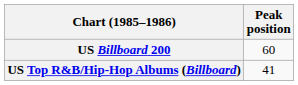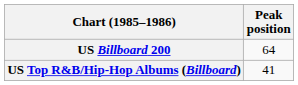US Billboard 200 | Peak position: 60 -> 64
